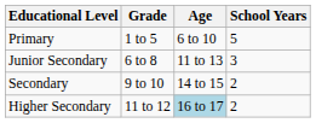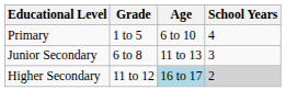Primary | School Years: 5 -> 4
- row: Secondary | 9 to 10 | 14 to 15 | 2
Higher Secondary | School Years: no background -> lightgrey background
